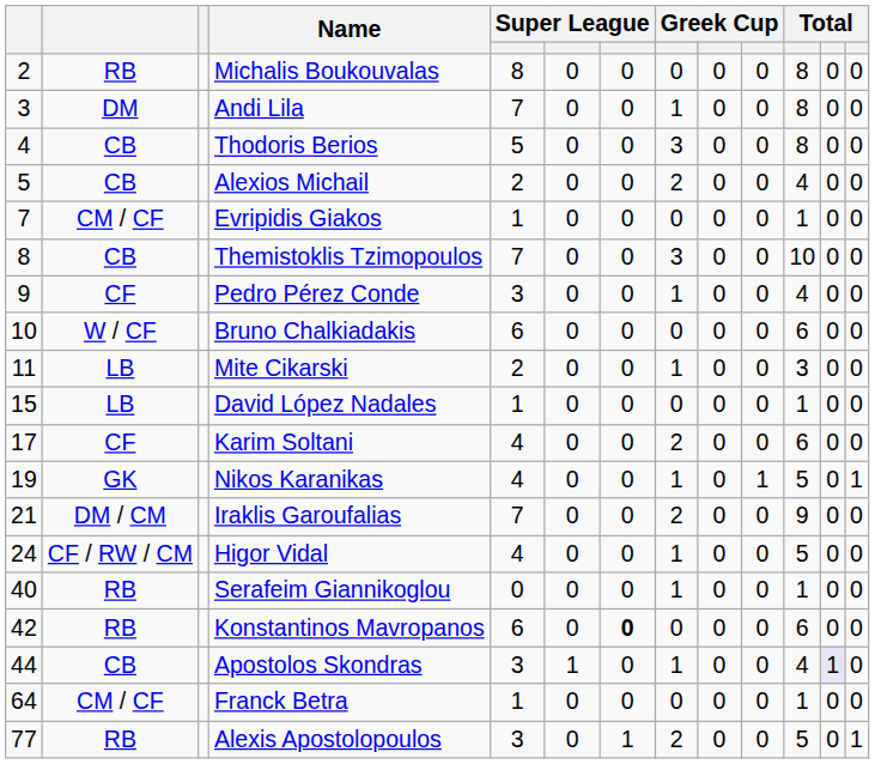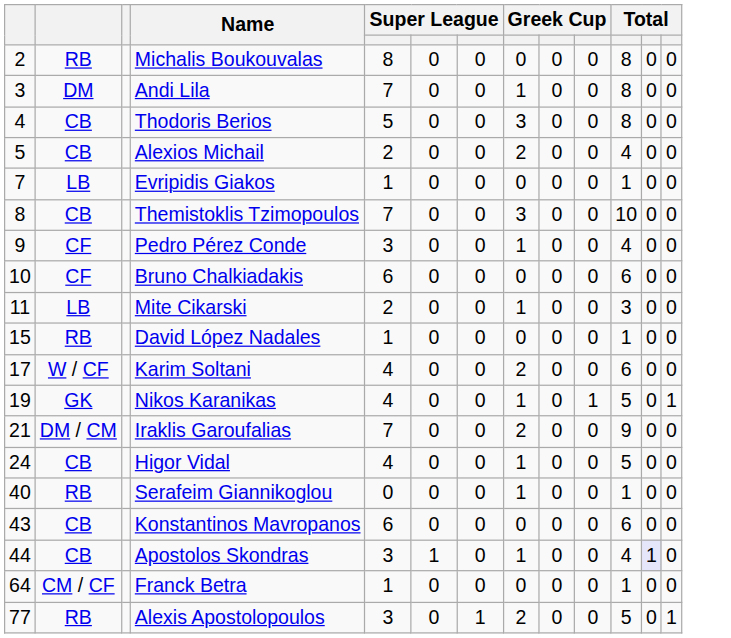Evripidis Giakos | column 2: CM / CF -> LB
Bruno Chalkiadakis | column 2: W / CF -> CF
David López Nadales | column 2: LB -> RB
Karim Soltani | column 2: CF -> W / CF
Higor Vidal | column 2: CF / RW / CM -> CB
Konstantinos Mavropanos | column 1: 42 -> 43
Konstantinos Mavropanos | column 2: RB -> CB
Konstantinos Mavropanos | column 7: bold -> normal
